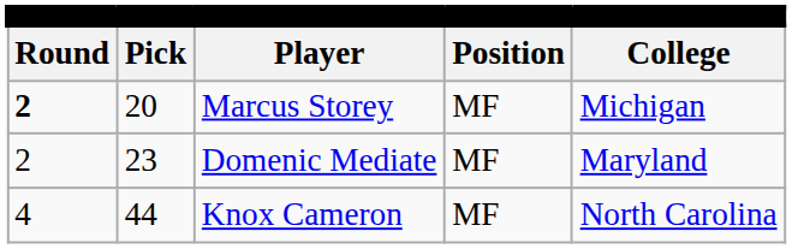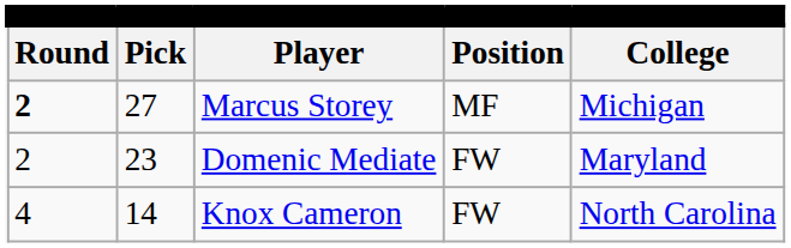Marcus Storey | column 2: 20 -> 27
Domenic Mediate | column 4: MF -> FW
Knox Cameron | column 2: 44 -> 14
Knox Cameron | column 4: MF -> FW
